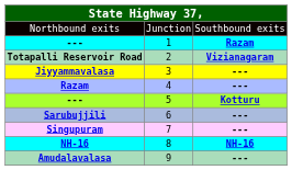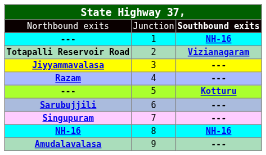Northbound exits | column 3: normal -> bold
--- / 1 | column 3: Razam -> NH-16
